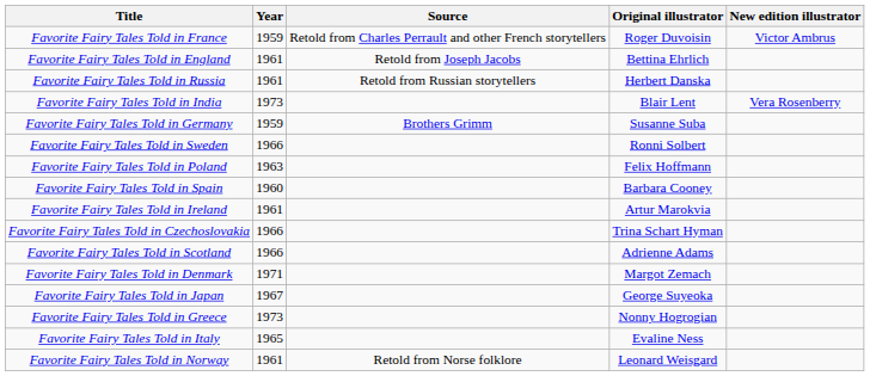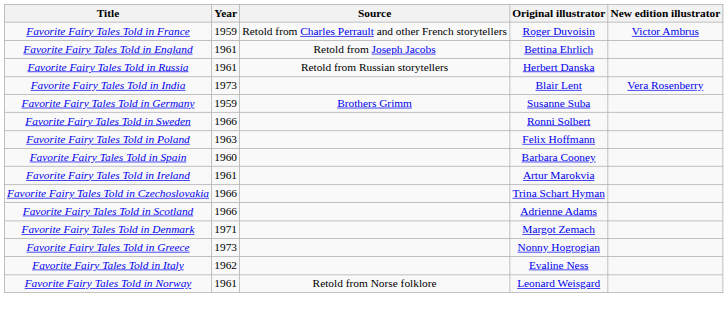- row: Favorite Fairy Tales Told in Japan | 1967 | George Suyeoka
Favorite Fairy Tales Told in Italy | Year: 1965 -> 1962
